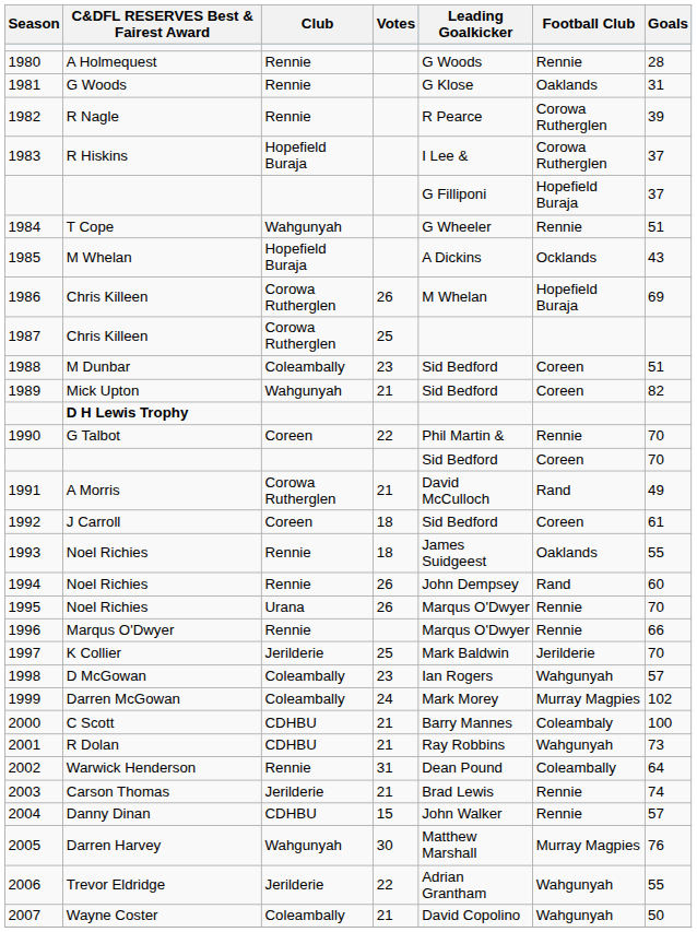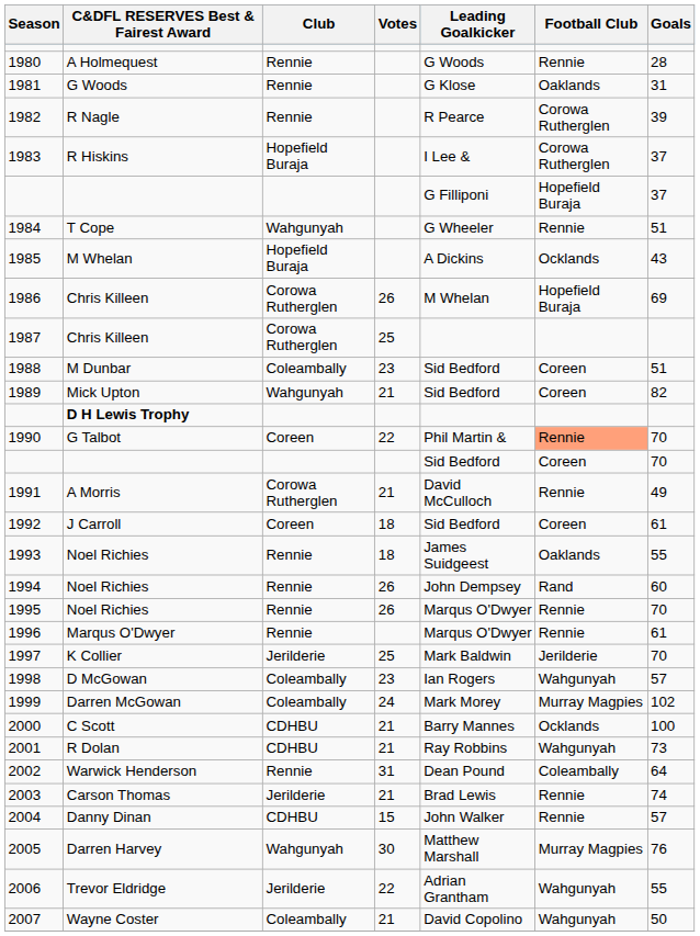1990 | Football Club: no background -> lightsalmon background
1991 | Football Club: Rand -> Rennie
1995 | Club: Urana -> Rennie
1996 | Goals: 66 -> 61
2000 | Football Club: Coleambaly -> Ocklands
